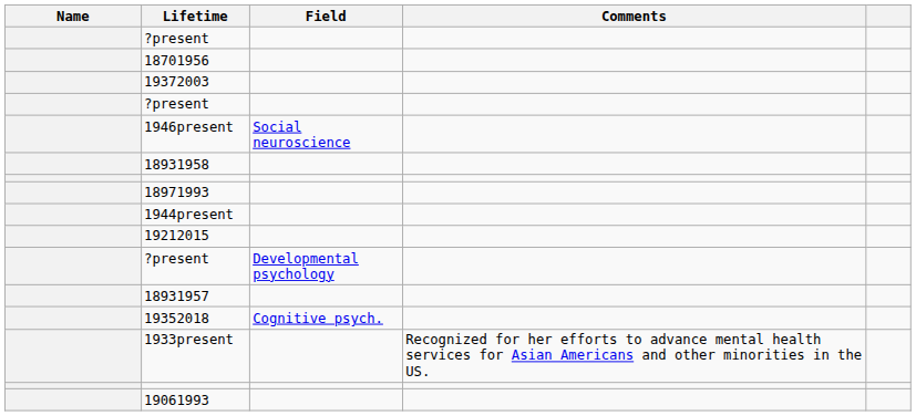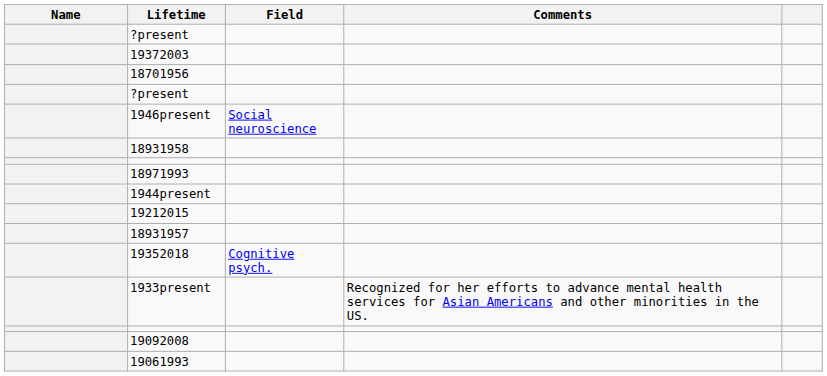rows swapped: 19372003 <-> 18701956
- row: ?present | Developmental psychology
+ row: 19092008
